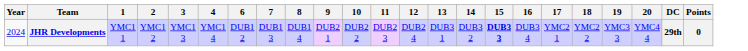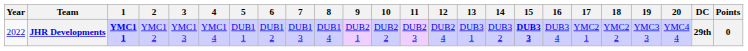+ column: 5 | DUB1 1
JHR Developments | Year: 2024 -> 2022
JHR Developments | 1: normal -> bold
